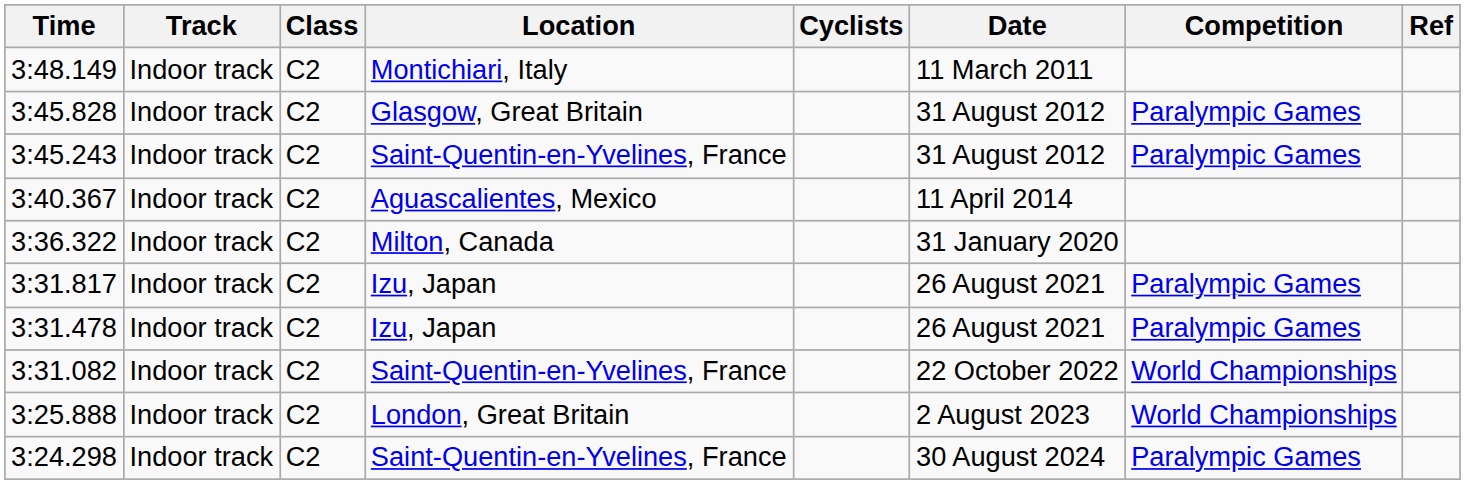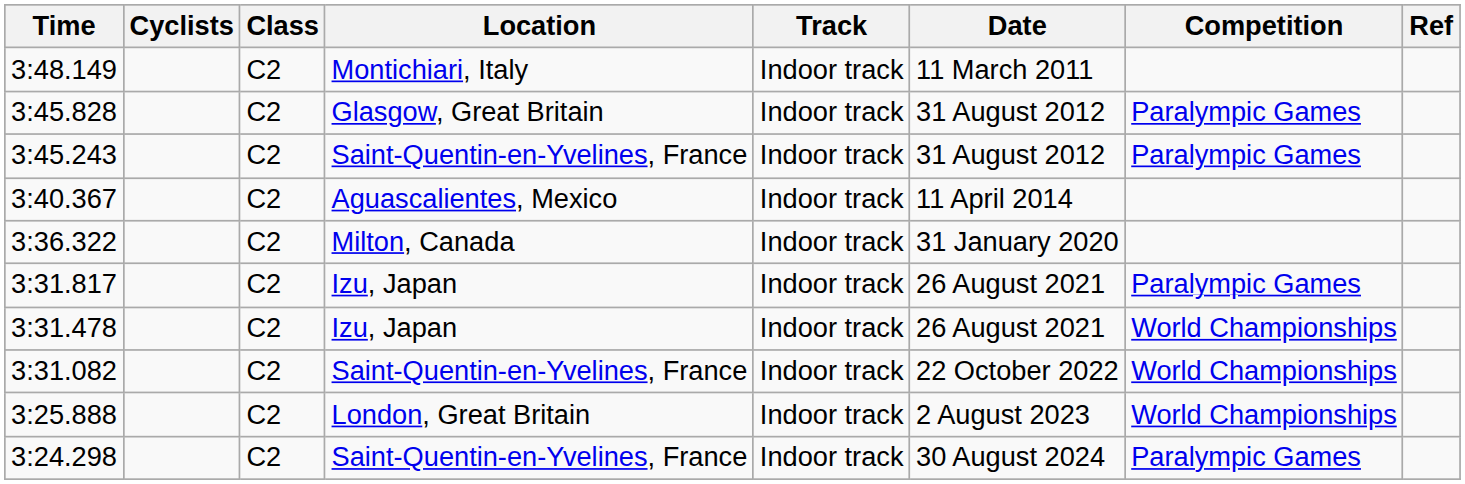columns swapped: Cyclists <-> Track
3:31.478 | Competition: Paralympic Games -> World Championships
